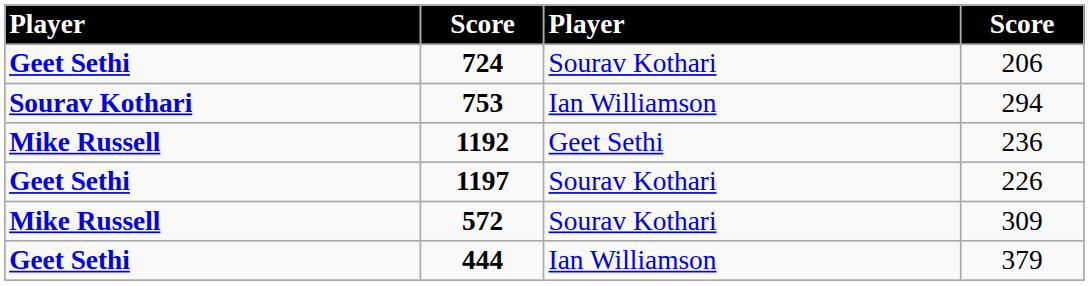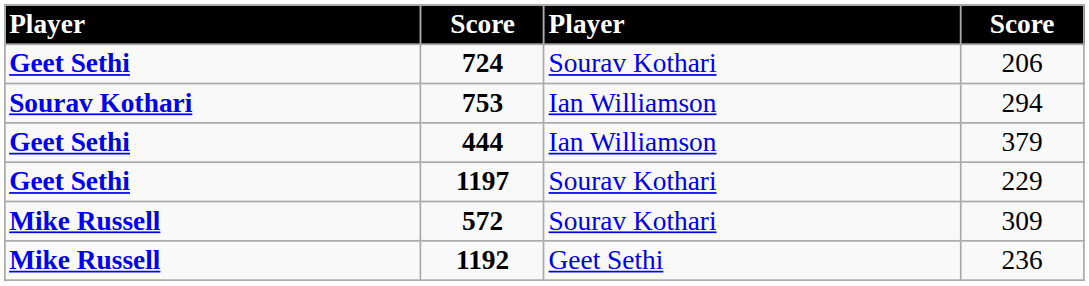rows swapped: 444 <-> 1192
1197 | column 4: 226 -> 229
